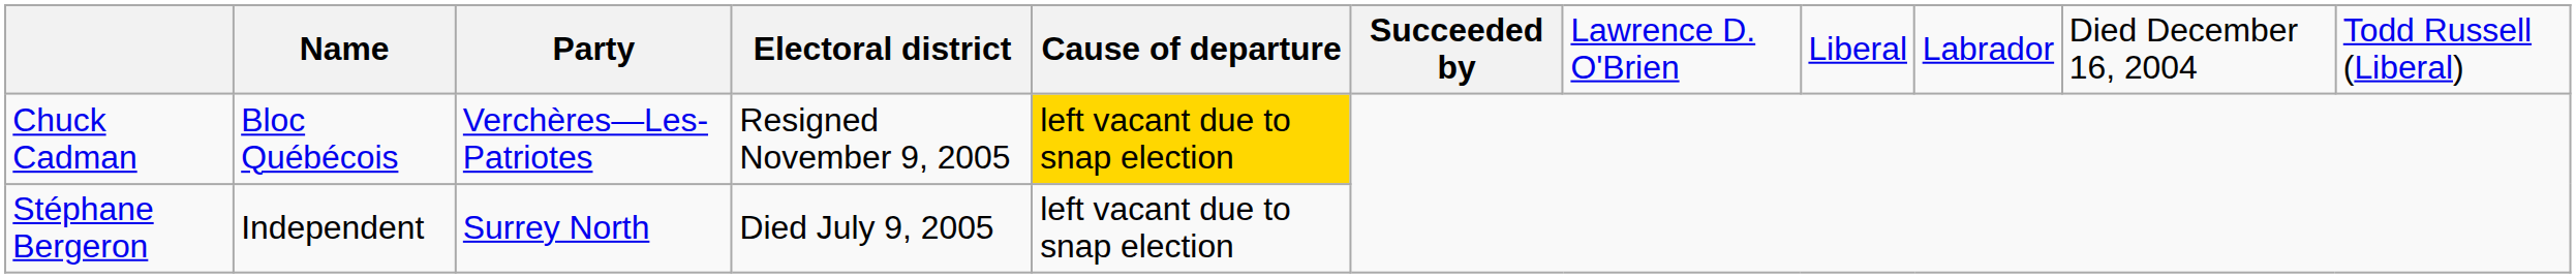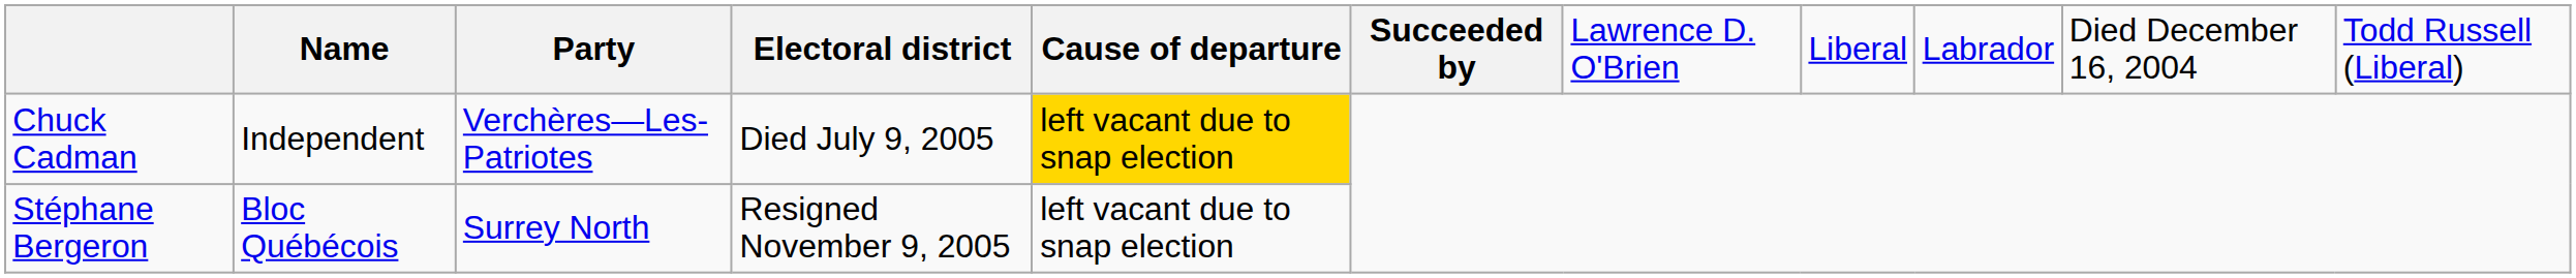Chuck Cadman | column 2: Bloc Québécois -> Independent
Chuck Cadman | column 4: Resigned November 9, 2005 -> Died July 9, 2005
Stéphane Bergeron | column 2: Independent -> Bloc Québécois
Stéphane Bergeron | column 4: Died July 9, 2005 -> Resigned November 9, 2005
